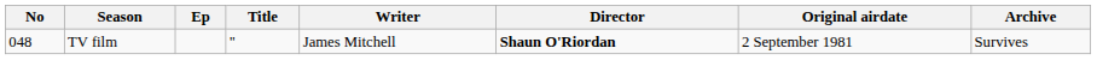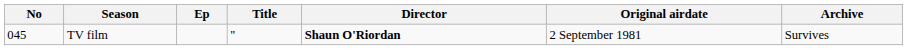- column: Writer | James Mitchell
TV film | No: 048 -> 045
